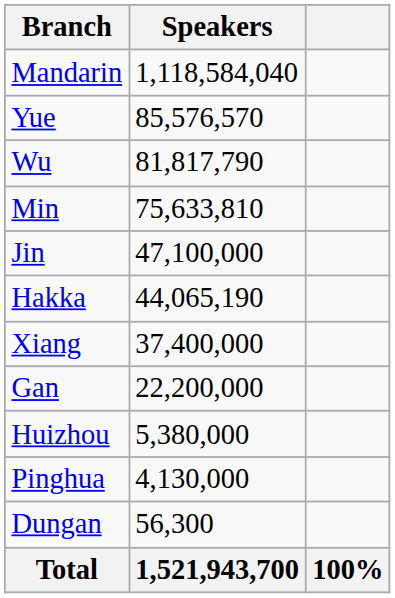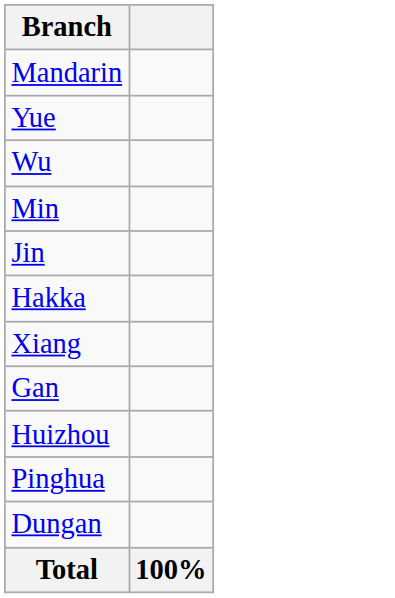- column: Speakers | 1,118,584,040 | 85,576,570 | 81,817,790 | 75,633,810 | 47,100,000 | 44,065,190 | 37,400,000 | 22,200,000 | 5,380,000 | 4,130,000 | 56,300 | 1,521,943,700
